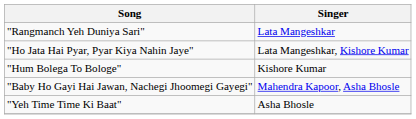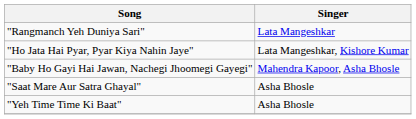- row: "Hum Bolega To Bologe" | Kishore Kumar
+ row: "Saat Mare Aur Satra Ghayal" | Asha Bhosle
